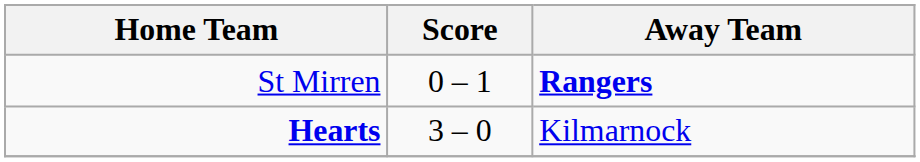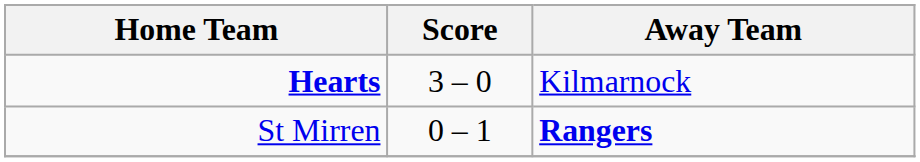rows swapped: Hearts <-> St Mirren
